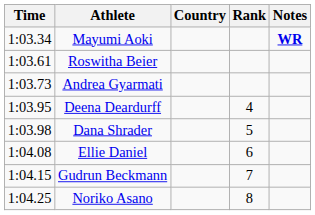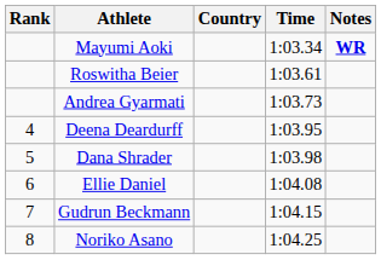columns swapped: Rank <-> Time
